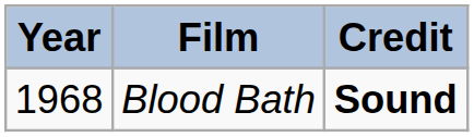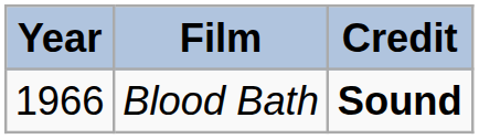Blood Bath | Year: 1968 -> 1966
